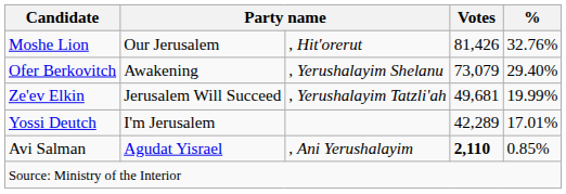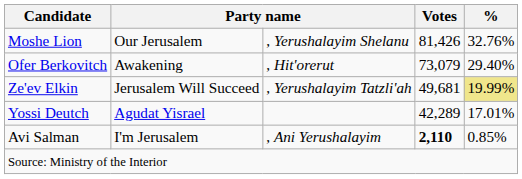Moshe Lion | column 3: , Hit'orerut -> , Yerushalayim Shelanu
Ofer Berkovitch | column 3: , Yerushalayim Shelanu -> , Hit'orerut
Ze'ev Elkin | %: no background -> khaki background
Yossi Deutch | column 2: I'm Jerusalem -> Agudat Yisrael
Avi Salman | column 2: Agudat Yisrael -> I'm Jerusalem
